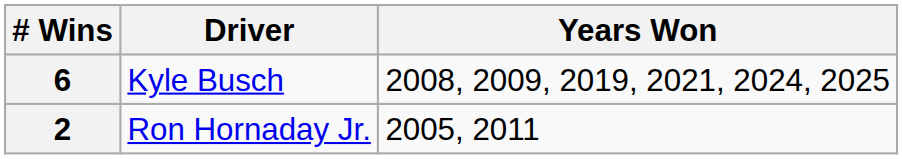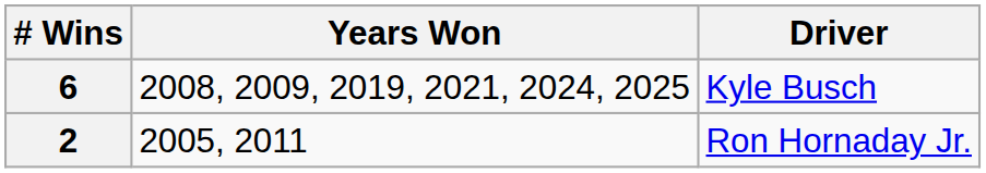columns swapped: Driver <-> Years Won
